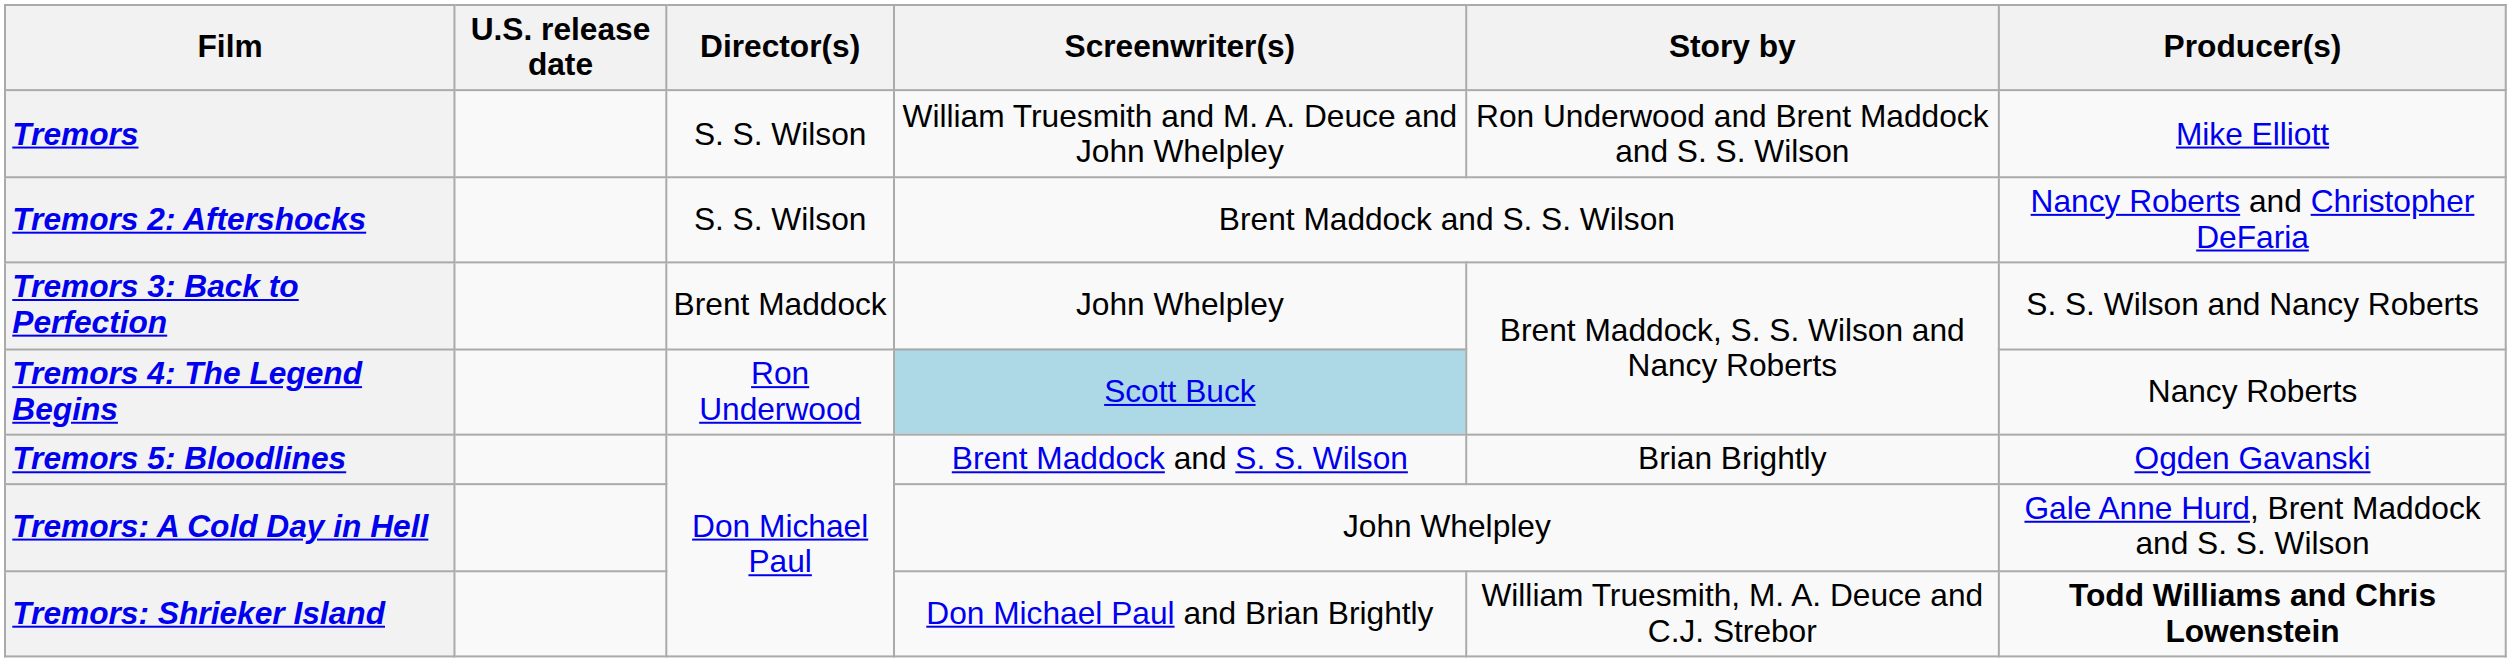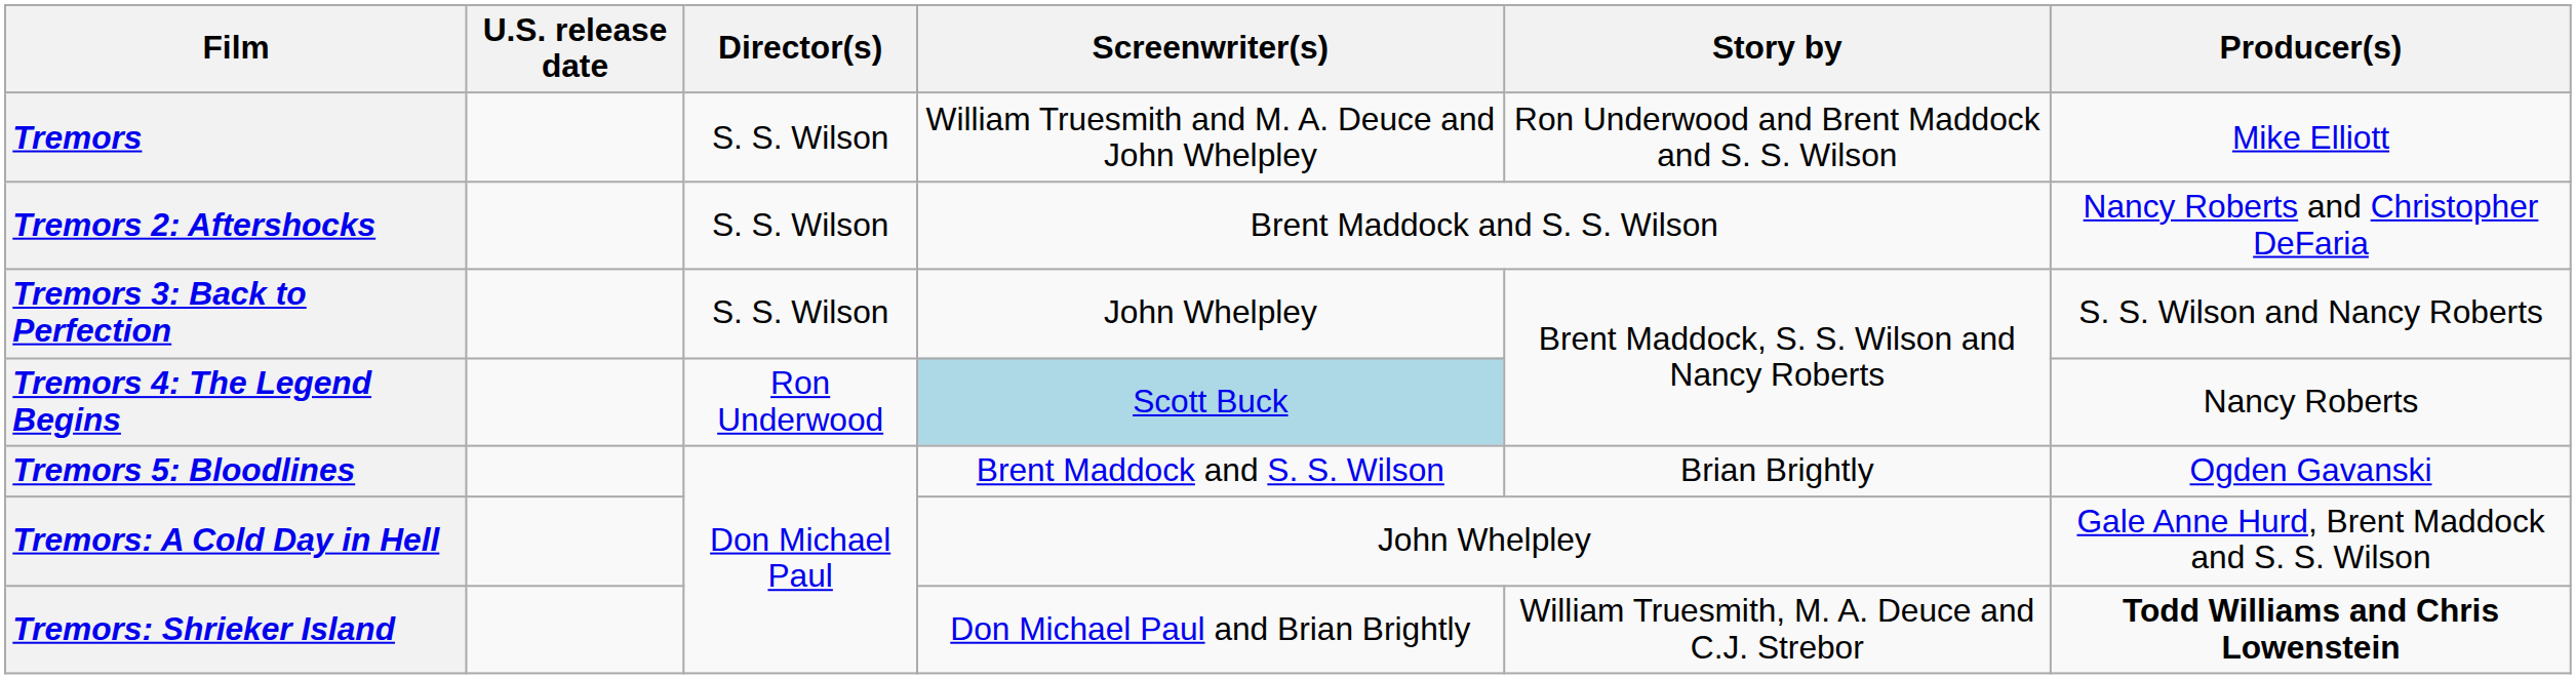Tremors 3: Back to Perfection | Director(s): Brent Maddock -> S. S. Wilson
